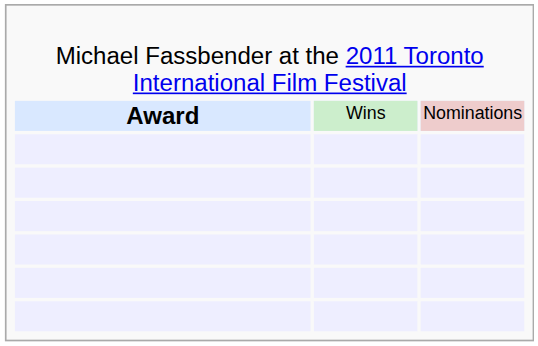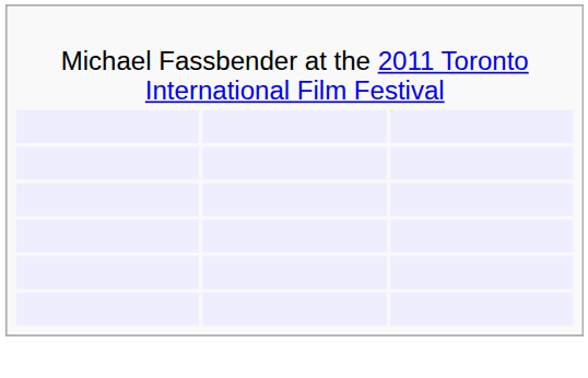- row: Award | Wins | Nominations
